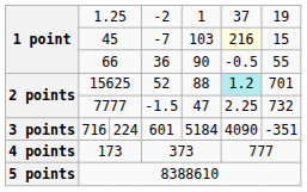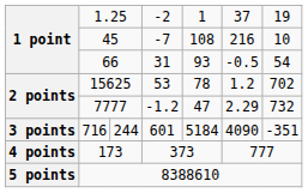45 | column 5: 103 -> 108
45 | column 6: lightyellow background -> no background
45 | column 7: 15 -> 10
66 | column 4: 36 -> 31
66 | column 5: 90 -> 93
66 | column 7: 55 -> 54
15625 | column 4: 52 -> 53
15625 | column 5: 88 -> 78
15625 | column 6: paleturquoise background -> no background
15625 | column 7: 701 -> 702
7777 | column 4: -1.5 -> -1.2
7777 | column 6: 2.25 -> 2.29
716 | column 3: 224 -> 244
